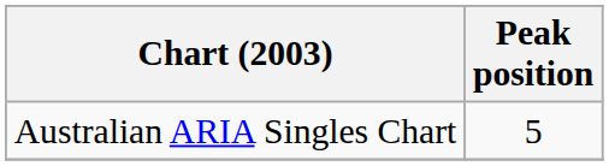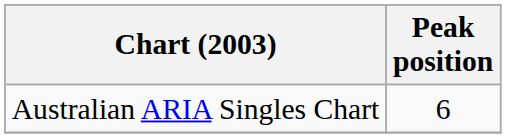Australian ARIA Singles Chart | Peak position: 5 -> 6
